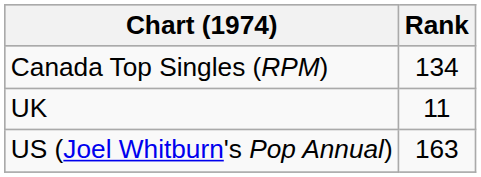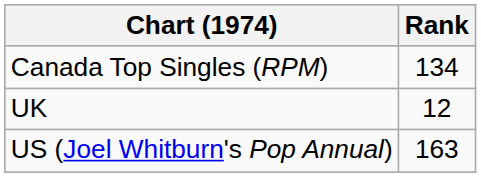UK | Rank: 11 -> 12
